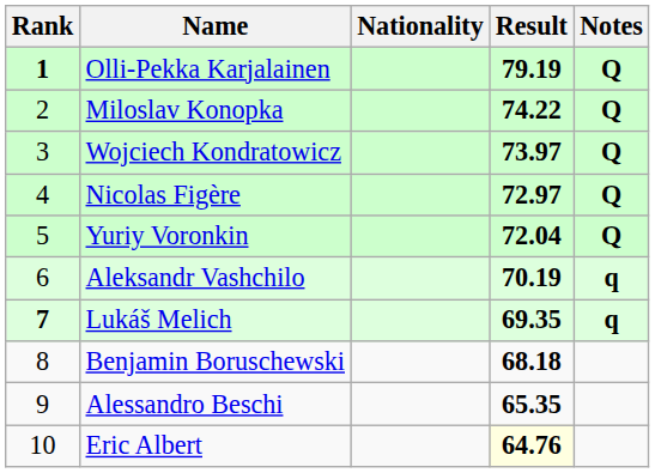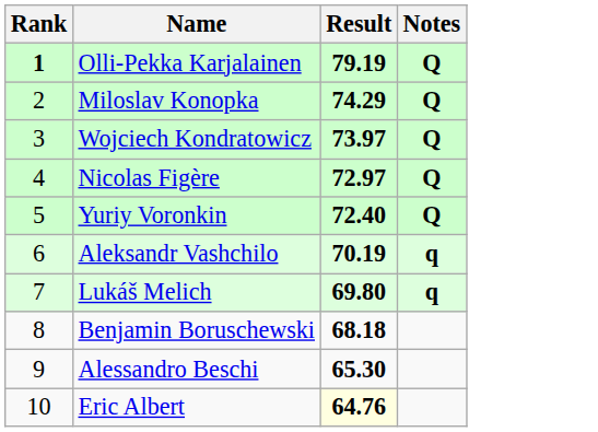- column: Nationality
Miloslav Konopka | Result: 74.22 -> 74.29
Yuriy Voronkin | Result: 72.04 -> 72.40
Lukáš Melich | Rank: bold -> normal
Lukáš Melich | Result: 69.35 -> 69.80
Alessandro Beschi | Result: 65.35 -> 65.30
